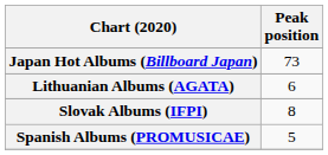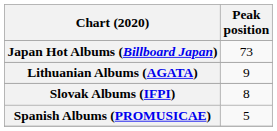Lithuanian Albums (AGATA) | Peak position: 6 -> 9
